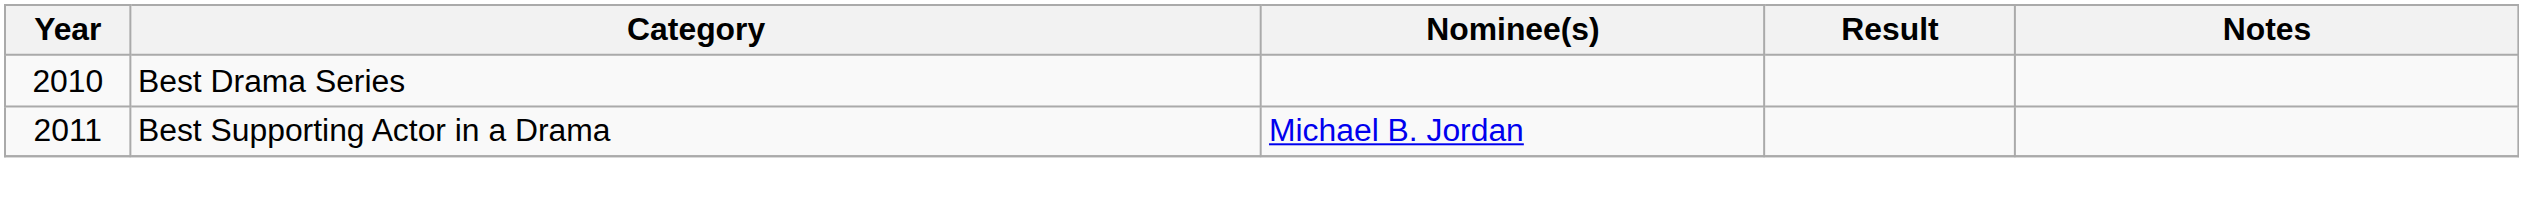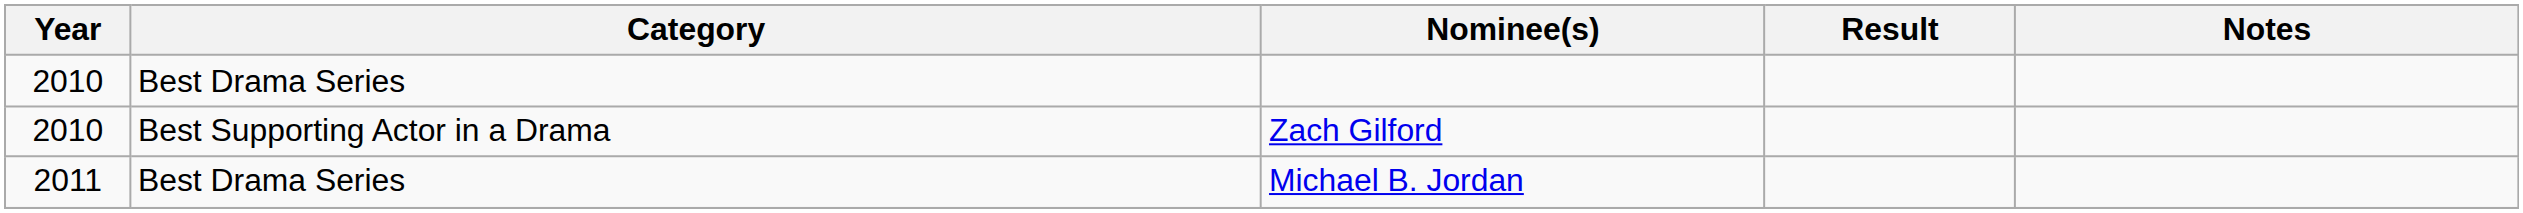+ row: 2010 | Best Supporting Actor in a Drama | Zach Gilford
Michael B. Jordan | Category: Best Supporting Actor in a Drama -> Best Drama Series
